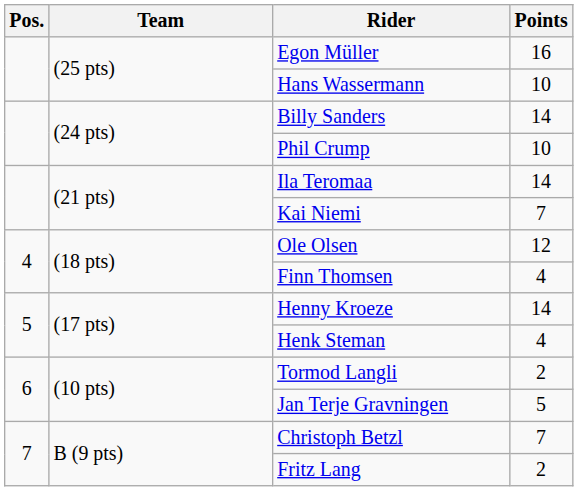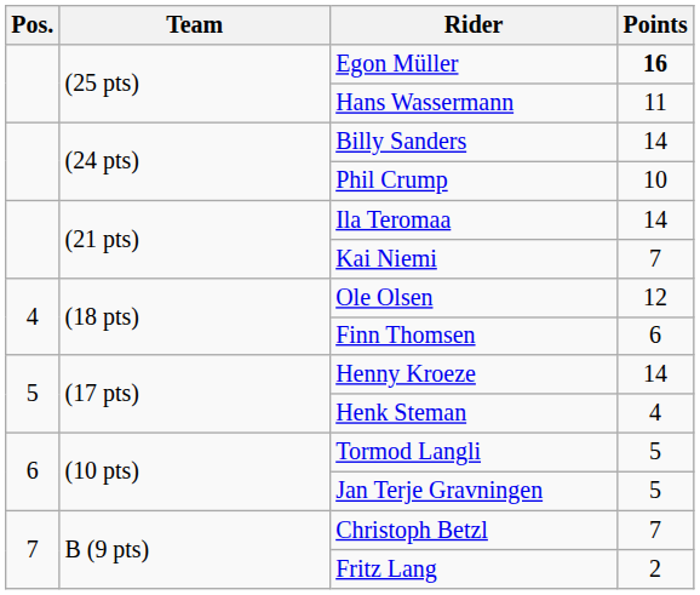Egon Müller | Points: normal -> bold
Hans Wassermann | Points: 10 -> 11
Finn Thomsen | Points: 4 -> 6
Tormod Langli | Points: 2 -> 5
